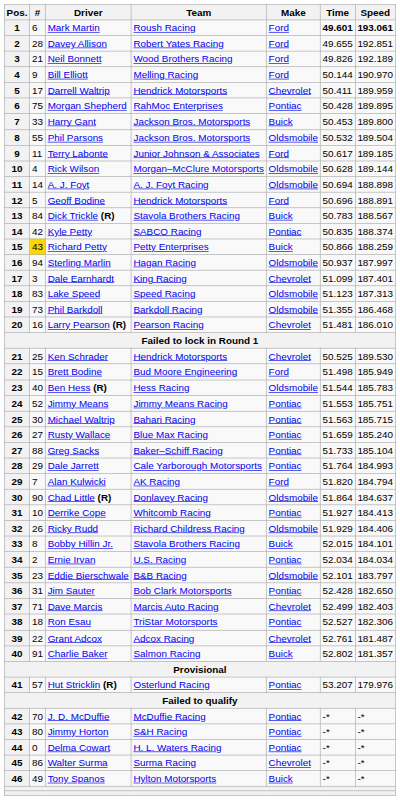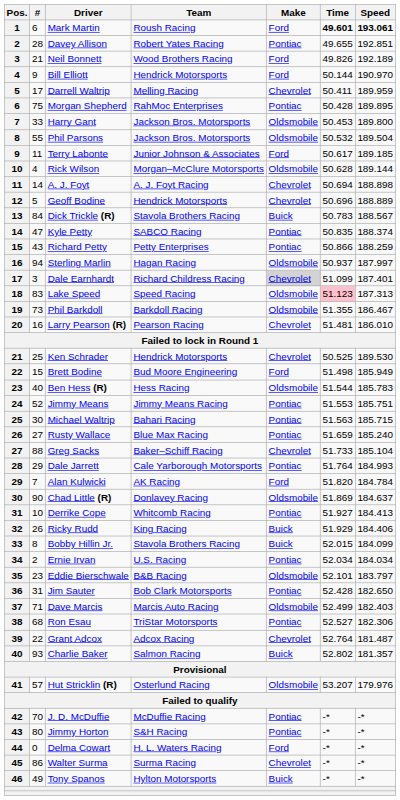Davey Allison | Make: Ford -> Pontiac
Bill Elliott | Team: Melling Racing -> Hendrick Motorsports
Darrell Waltrip | Team: Hendrick Motorsports -> Melling Racing
Harry Gant | Make: Buick -> Oldsmobile
A. J. Foyt | Make: Oldsmobile -> Chevrolet
Geoff Bodine | Make: Ford -> Chevrolet
Geoff Bodine | Speed: 188.891 -> 188.889
Kyle Petty | #: 42 -> 47
Richard Petty | #: gold background -> no background
Richard Petty | Make: Buick -> Pontiac
Dale Earnhardt | Team: King Racing -> Richard Childress Racing
Dale Earnhardt | Make: no background -> lightgrey background
Lake Speed | Time: no background -> pink background
Phil Barkdoll | Speed: 186.468 -> 186.467
Greg Sacks | Make: Pontiac -> Chevrolet
Alan Kulwicki | Speed: 184.794 -> 184.784
Chad Little (R) | Time: 51.864 -> 51.869
Ricky Rudd | Team: Richard Childress Racing -> King Racing
Ricky Rudd | Make: Oldsmobile -> Buick
Bobby Hillin Jr. | Speed: 184.101 -> 184.099
Dave Marcis | Make: Chevrolet -> Oldsmobile
Ron Esau | #: 18 -> 68
Grant Adcox | Time: 52.761 -> 52.764
Charlie Baker | #: 91 -> 93
Hut Stricklin (R) | Make: Pontiac -> Oldsmobile
Delma Cowart | Make: Pontiac -> Ford
